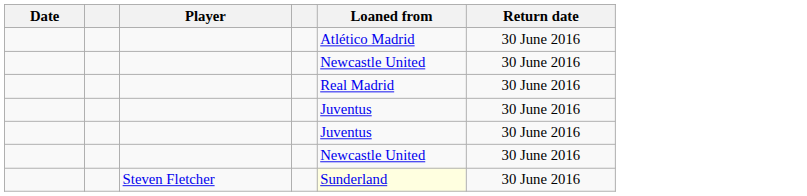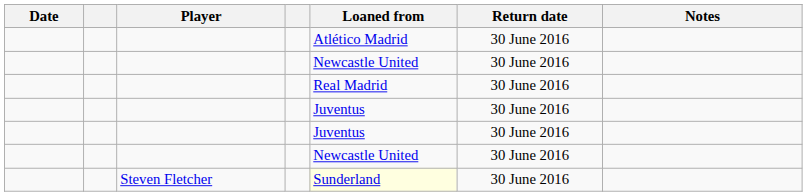+ column: Notes
